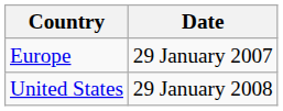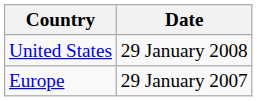rows swapped: Europe <-> United States
